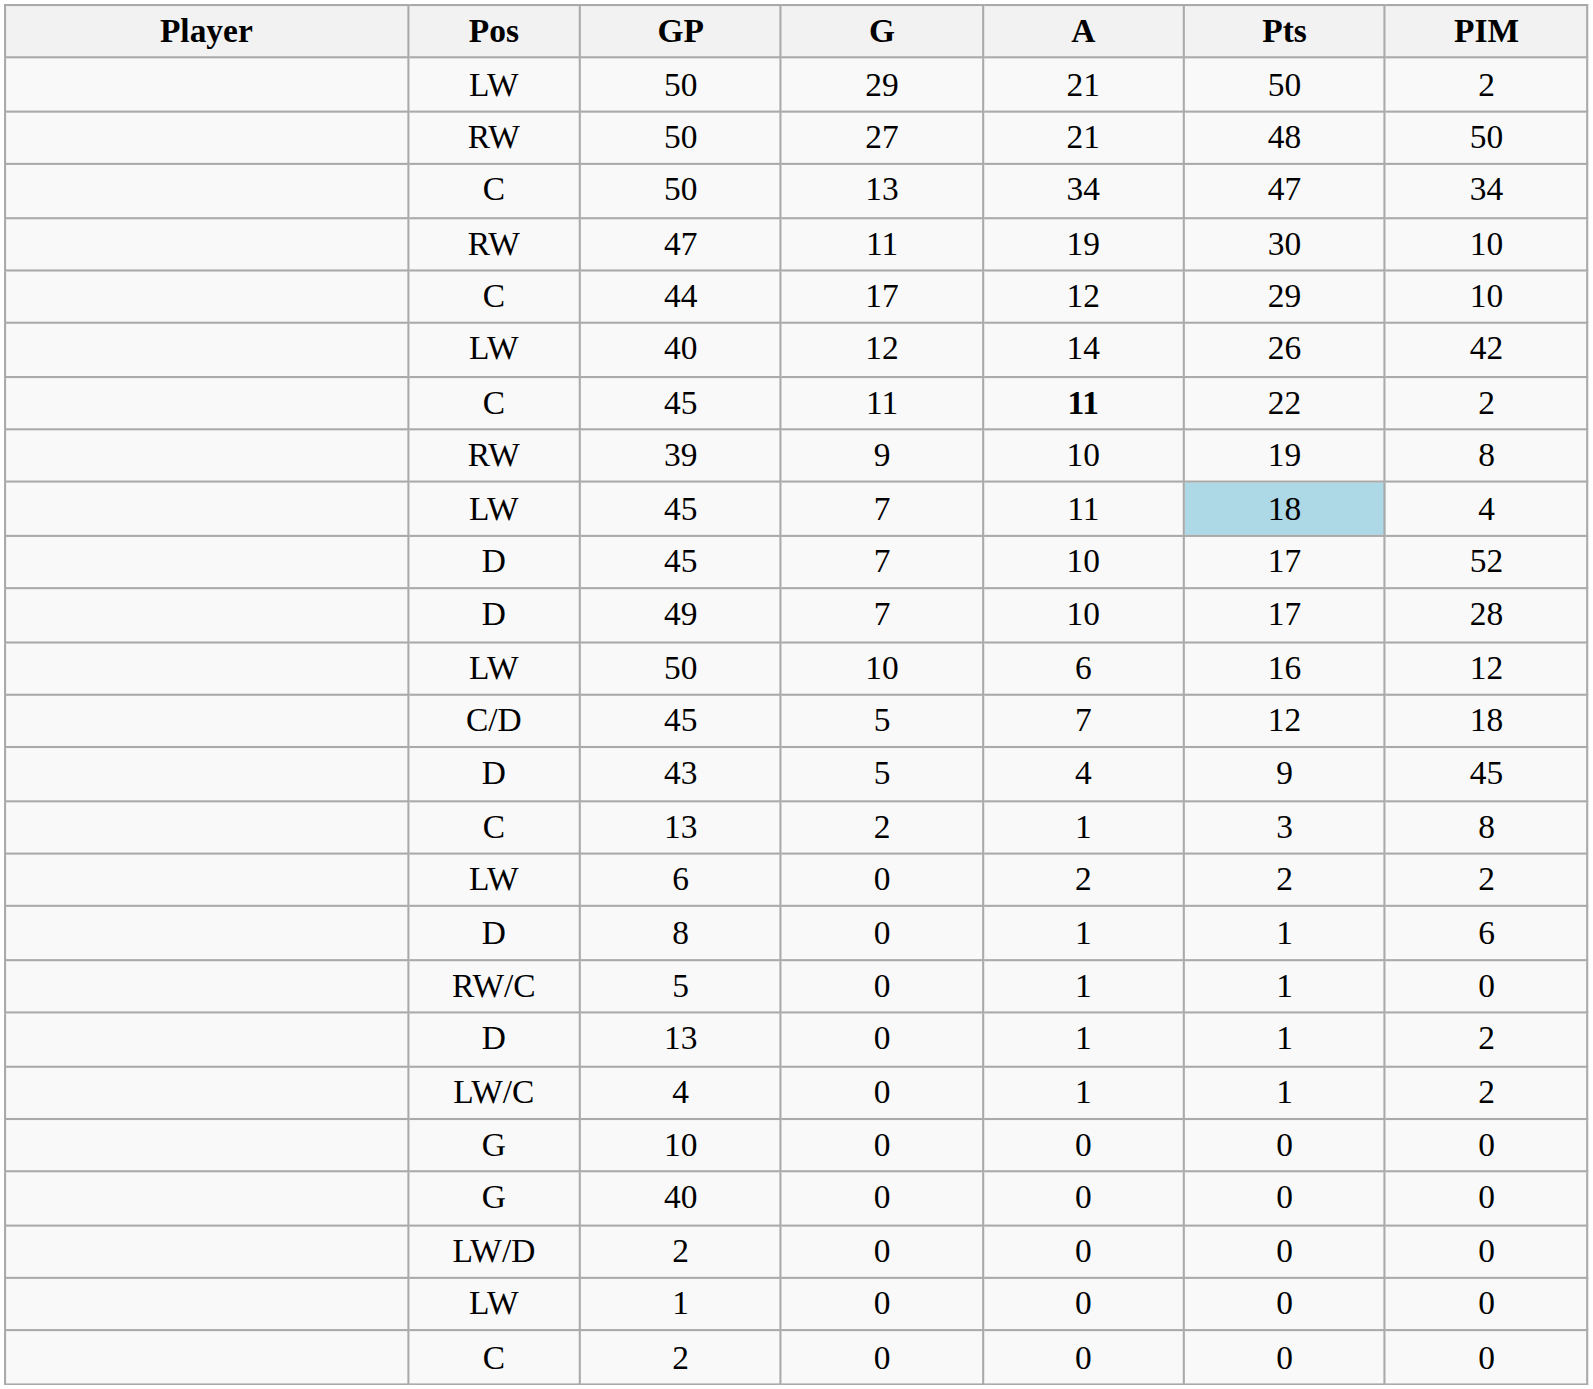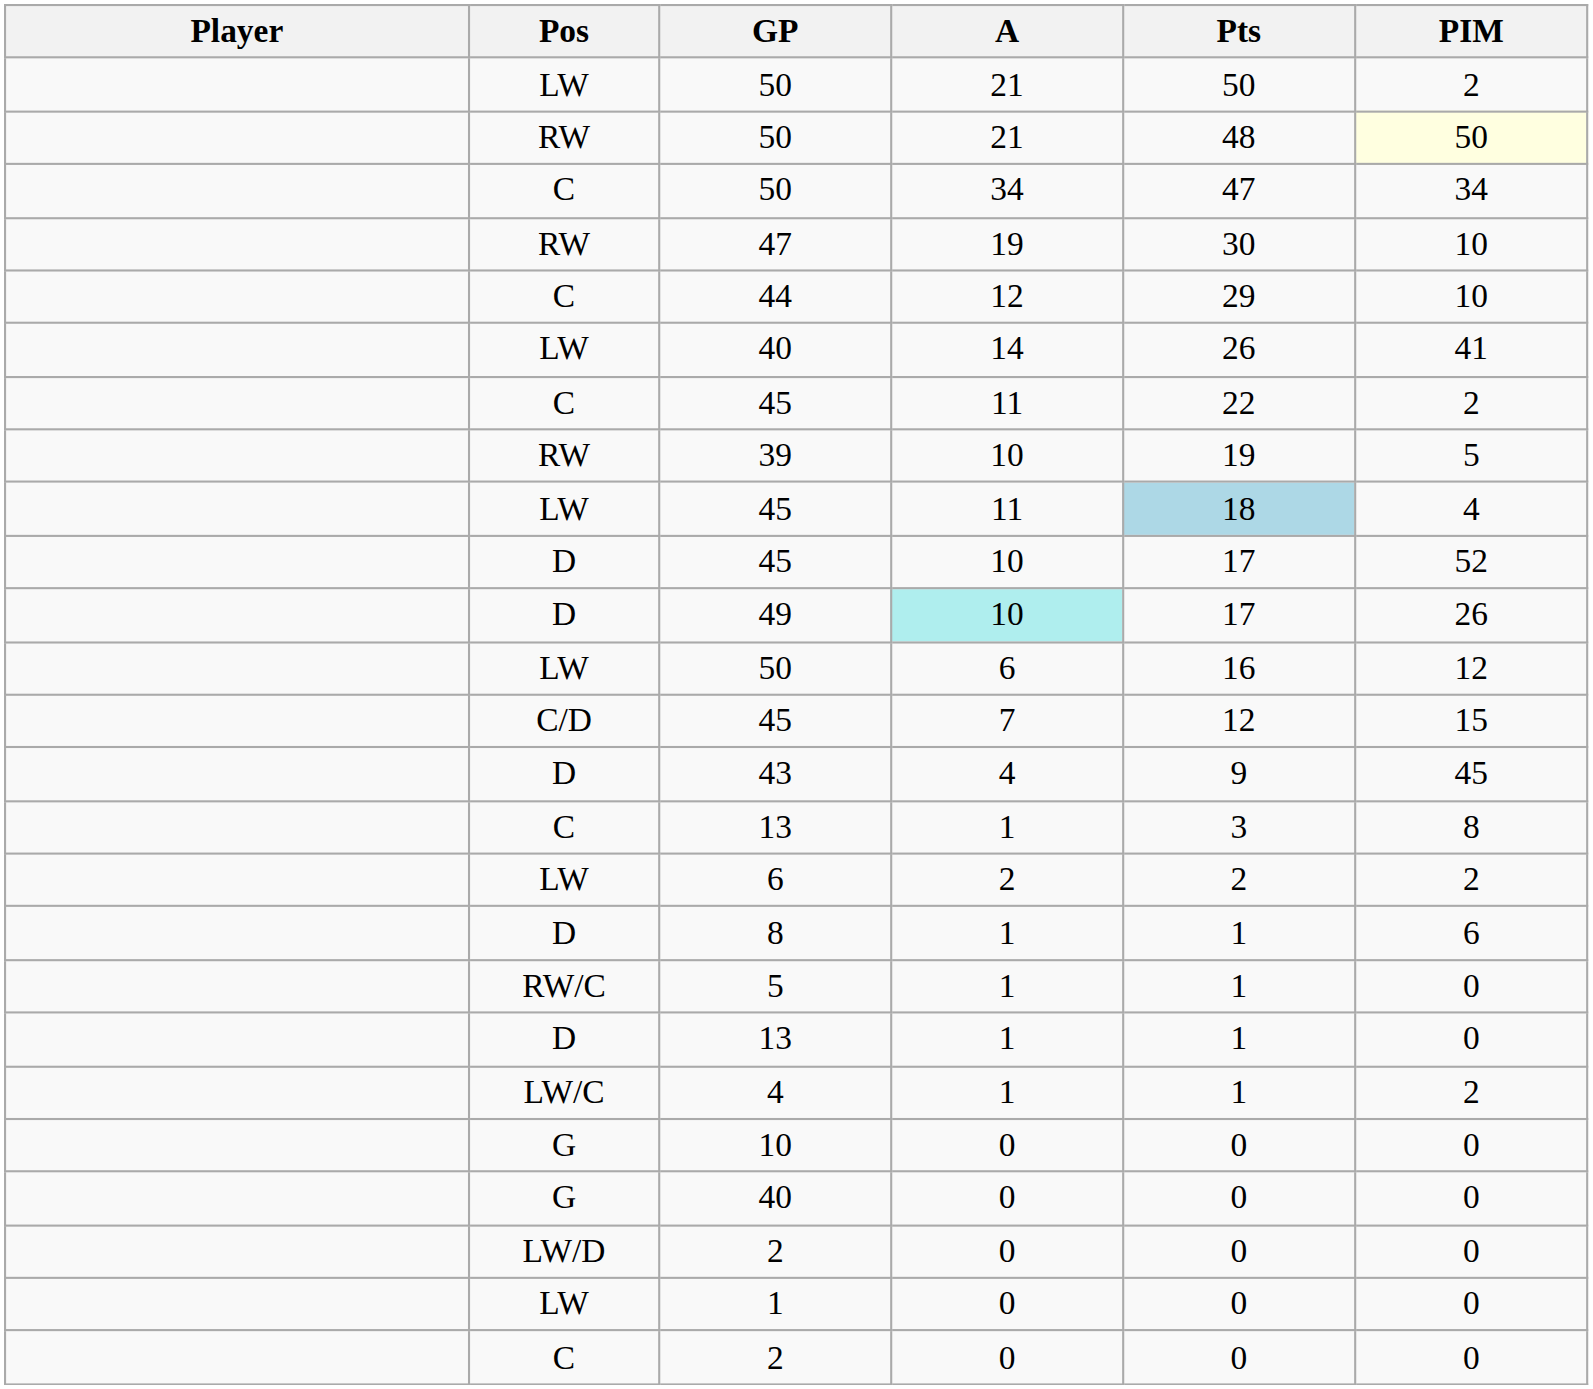- column: G | 29 | 27 | 13 | 11 | 17 | 12 | 11 | 9 | 7 | 7 | 7 | 10 | 5 | 5 | 2 | 0 | 0 | 0 | 0 | 0 | 0 | 0 | 0 | 0 | 0
RW / 50 | PIM: no background -> lightyellow background
LW / 40 | PIM: 42 -> 41
C / 45 | A: bold -> normal
39 | PIM: 8 -> 5
49 | A: no background -> paleturquoise background
49 | PIM: 28 -> 26
C/D / 45 | PIM: 18 -> 15
D / 13 | PIM: 2 -> 0
